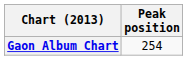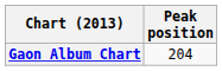Gaon Album Chart | Peak position: 254 -> 204
